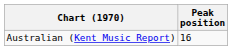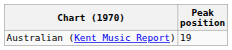Australian (Kent Music Report) | Peak position: 16 -> 19
